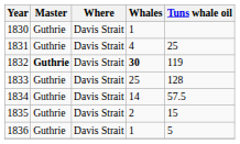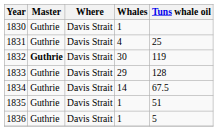1832 | Whales: bold -> normal
1833 | Whales: 25 -> 29
1834 | Tuns whale oil: 57.5 -> 67.5
1835 | Whales: 2 -> 1
1835 | Tuns whale oil: 15 -> 51
